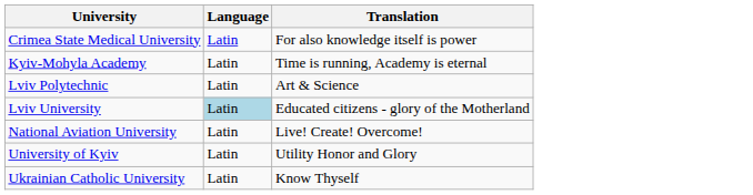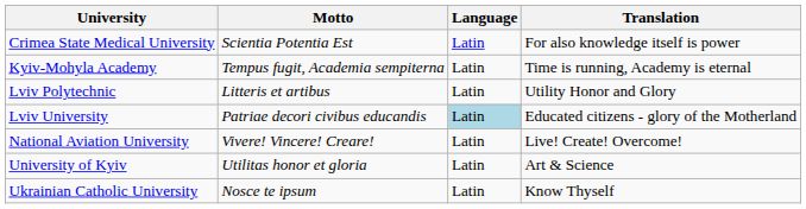+ column: Motto | Scientia Potentia Est | Tempus fugit, Academia sempiterna | Litteris et artibus | Раtriаe dесоri сіvibus еducаndis | Vivere! Vincere! Creare! | Utilitas honor et gloria | Nosce te ipsum
Lviv Polytechnic | Translation: Art & Science -> Utility Honor and Glory
University of Kyiv | Translation: Utility Honor and Glory -> Art & Science
